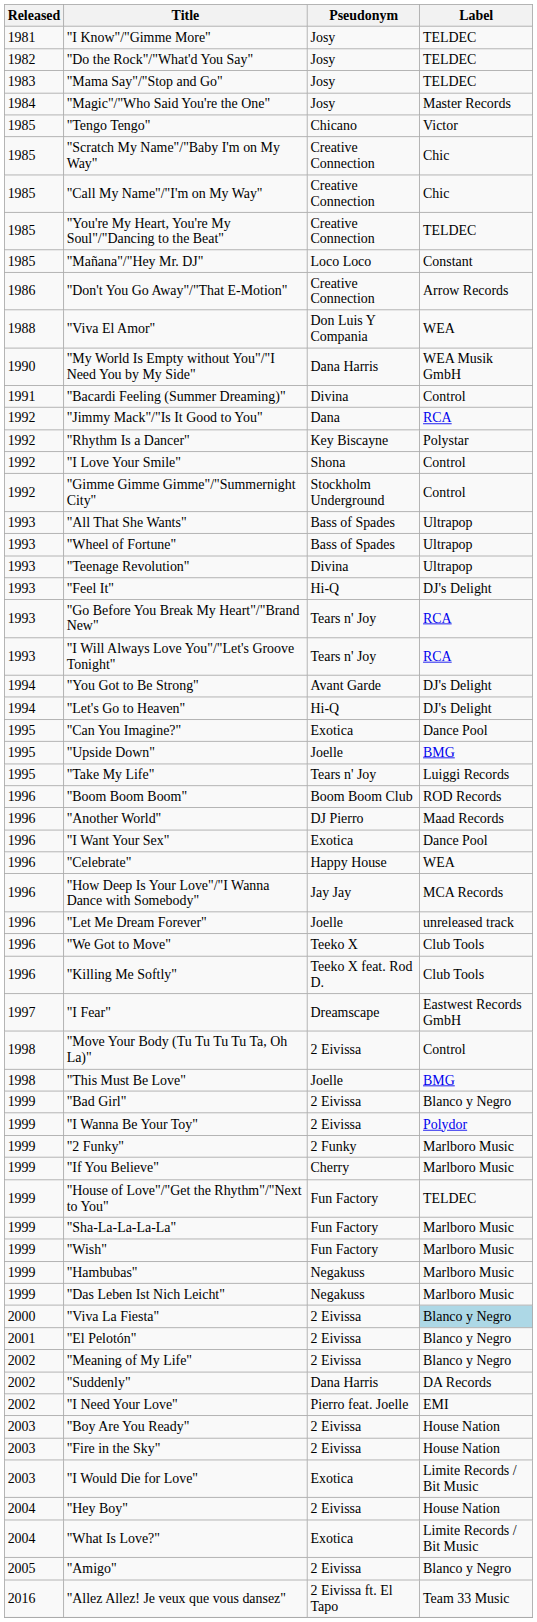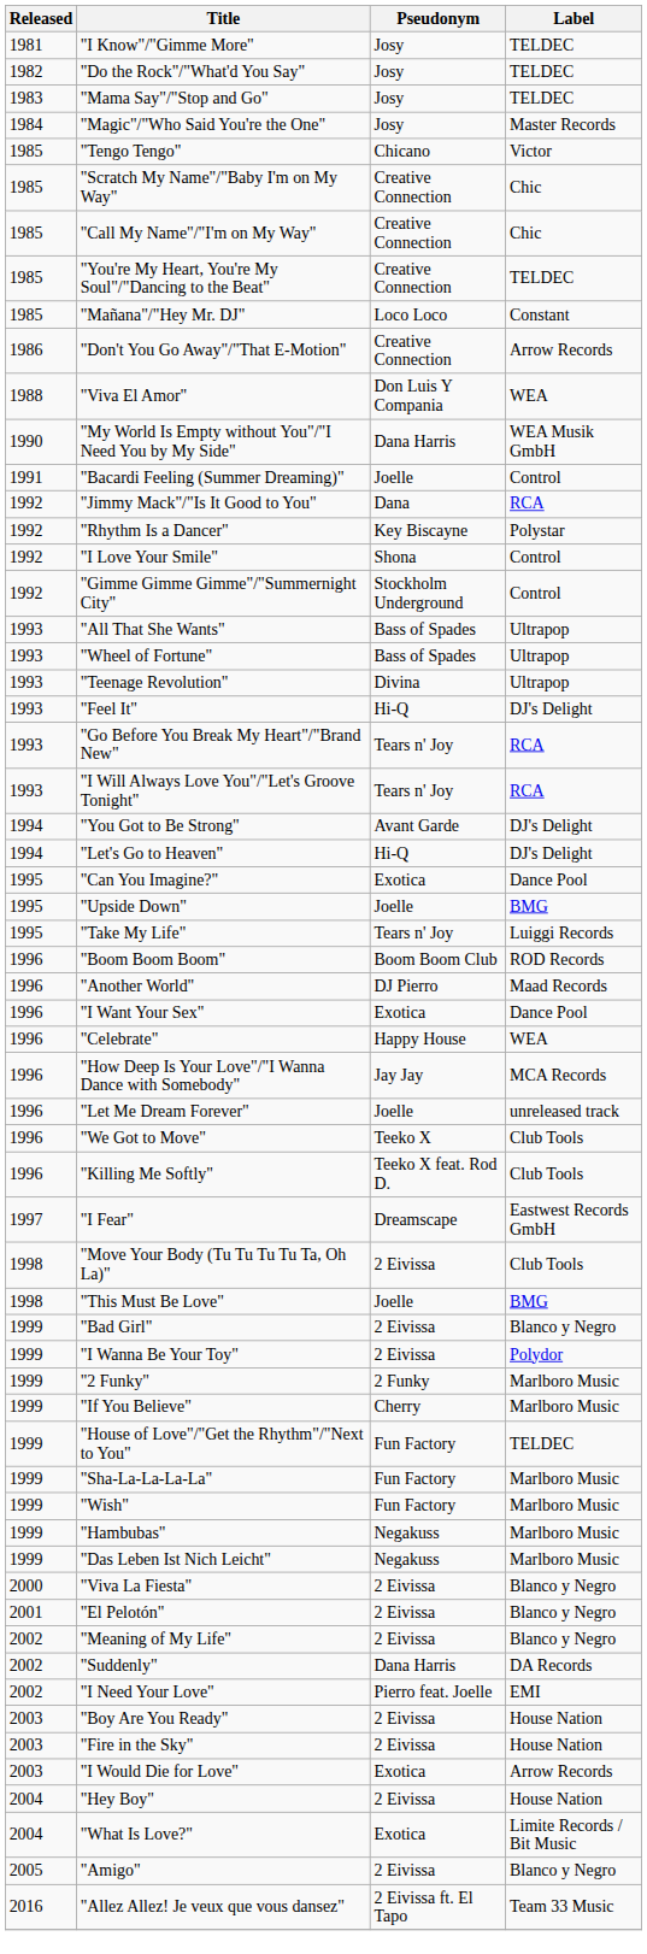"Bacardi Feeling (Summer Dreaming)" | Pseudonym: Divina -> Joelle
"Move Your Body (Tu Tu Tu Tu Ta, Oh La)" | Label: Control -> Club Tools
"Viva La Fiesta" | Label: lightblue background -> no background
"I Would Die for Love" | Label: Limite Records / Bit Music -> Arrow Records
